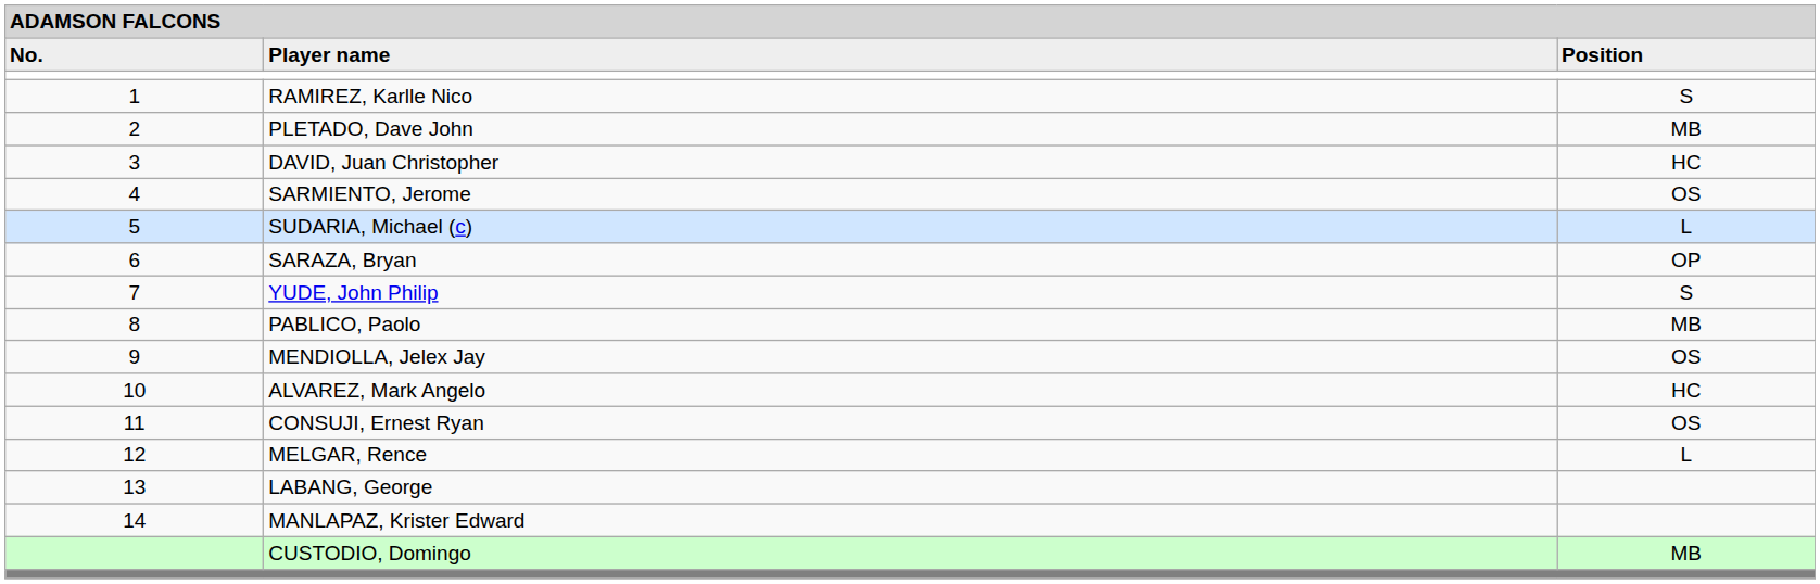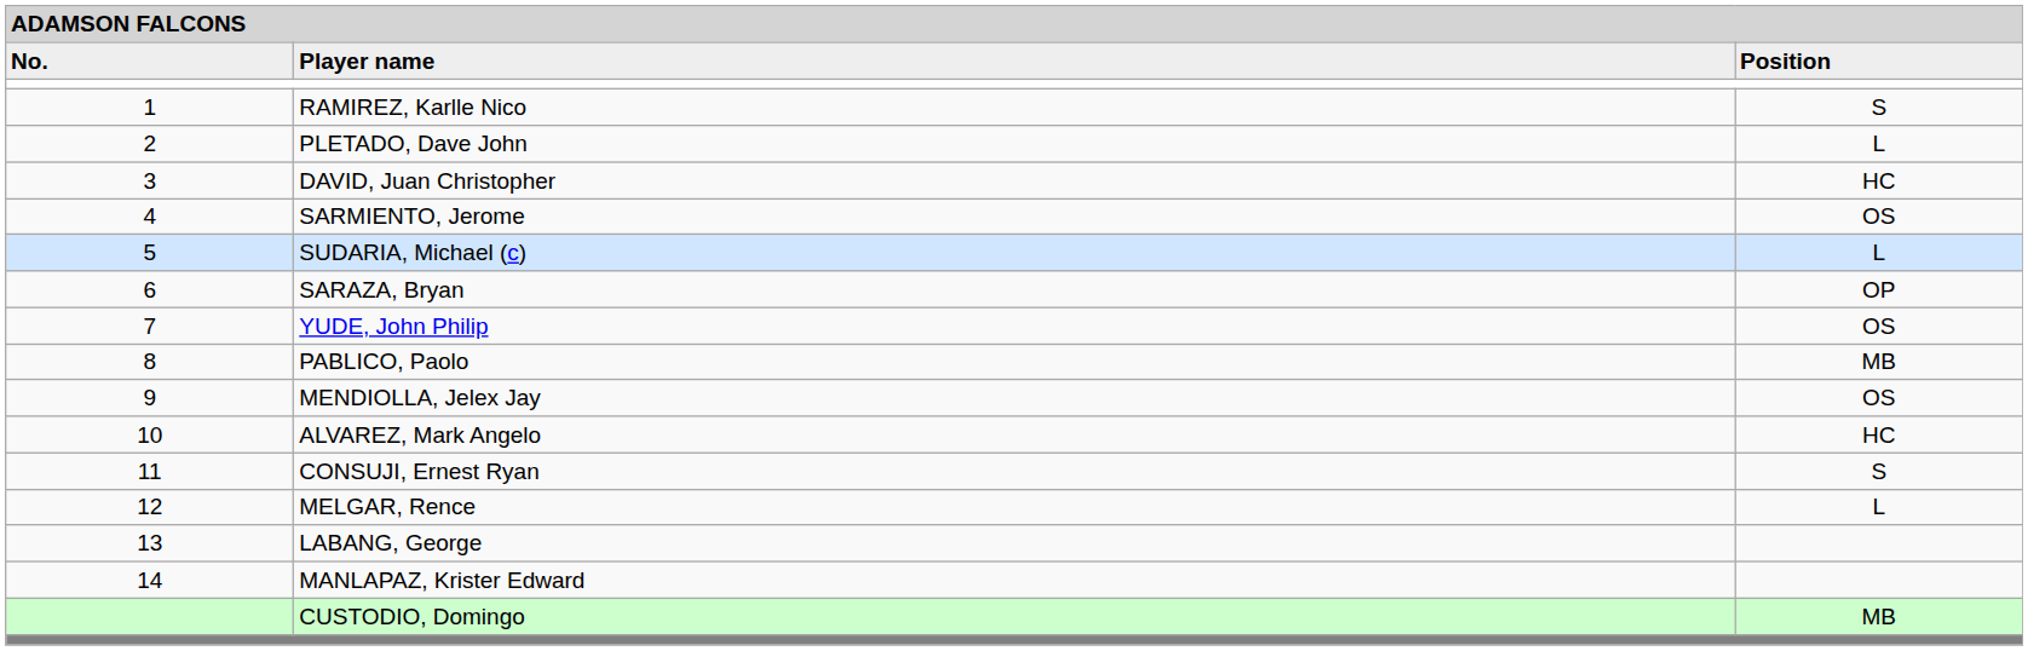PLETADO, Dave John | column 3: MB -> L
YUDE, John Philip | column 3: S -> OS
CONSUJI, Ernest Ryan | column 3: OS -> S
